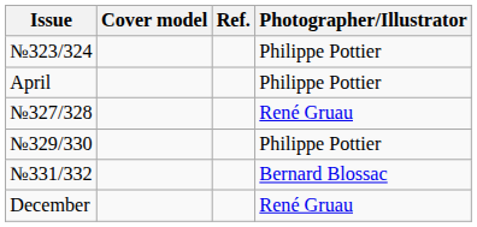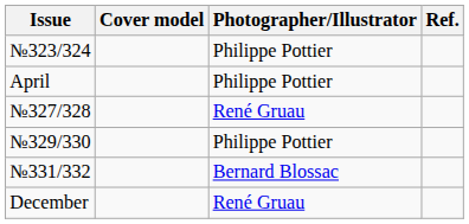columns swapped: Photographer/Illustrator <-> Ref.
